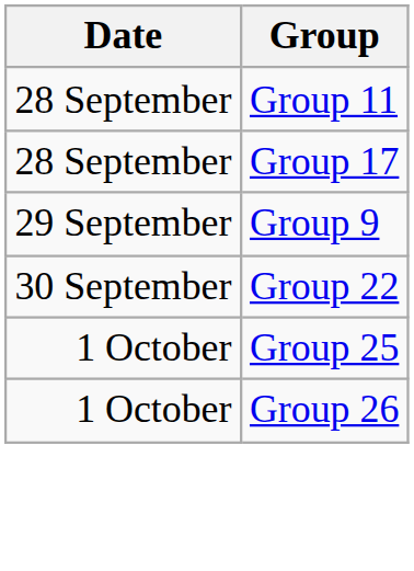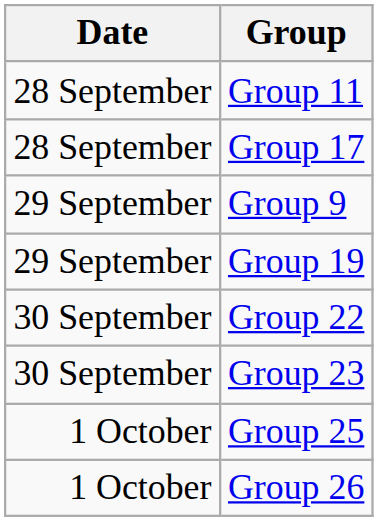+ row: 29 September | Group 19
+ row: 30 September | Group 23
